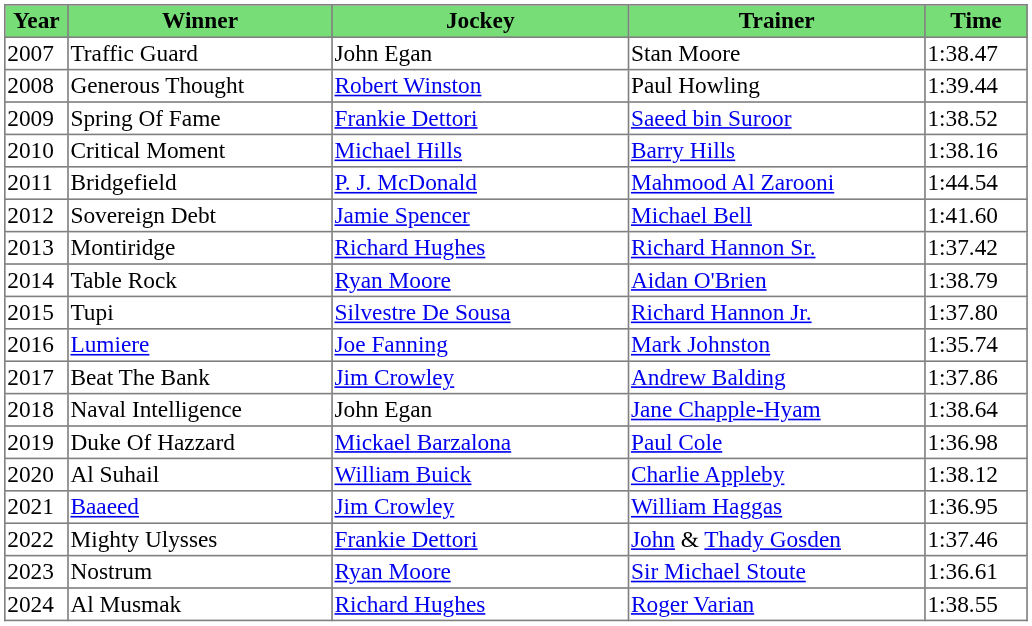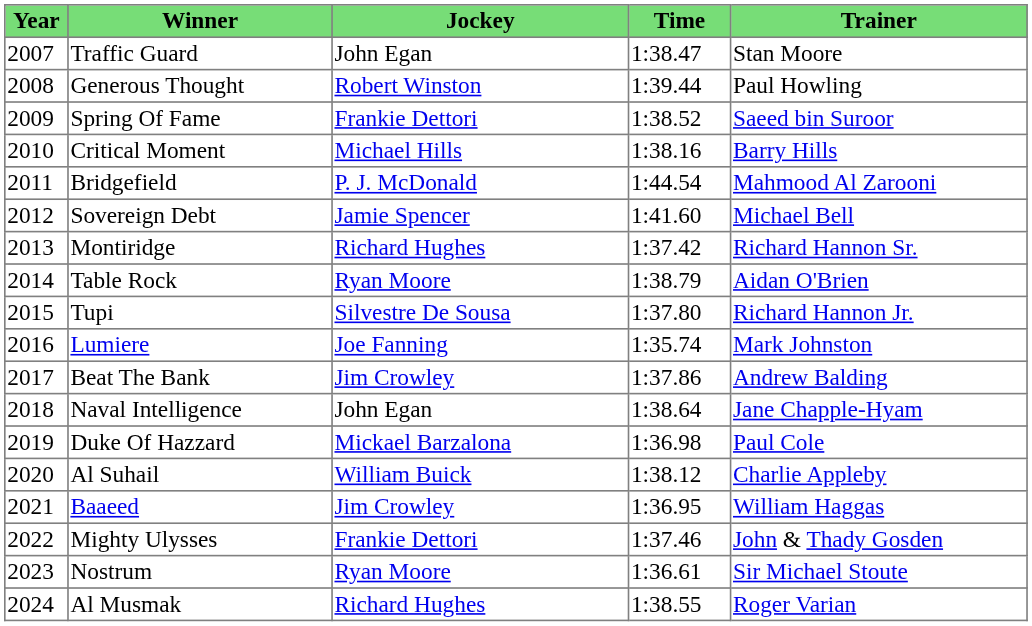columns swapped: Trainer <-> Time
